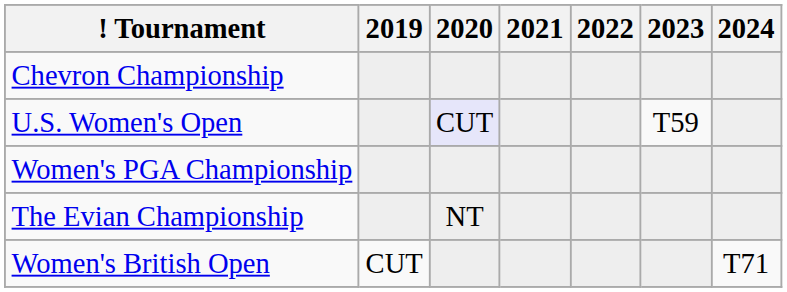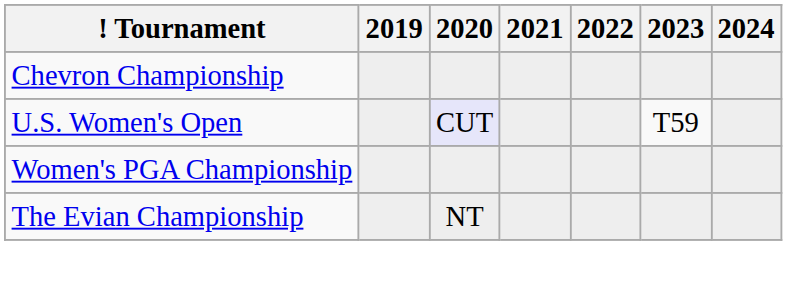- row: Women's British Open | CUT | T71
